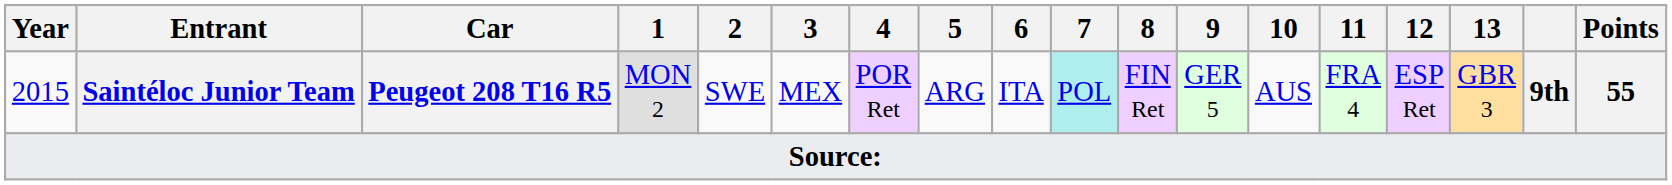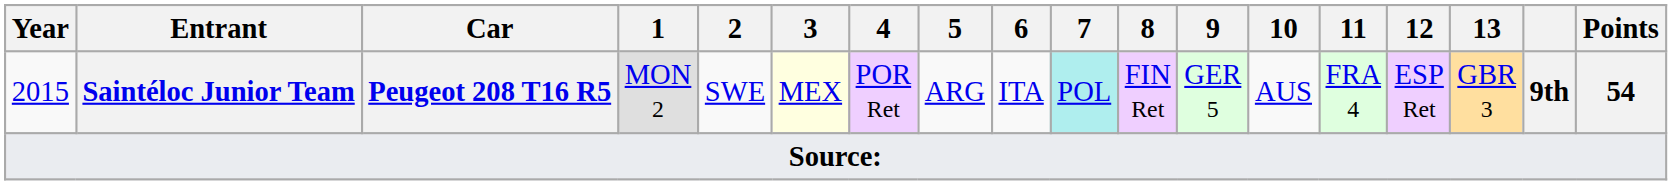2015 | 3: no background -> lightyellow background
2015 | Points: 55 -> 54
